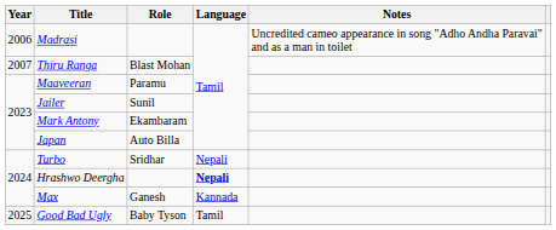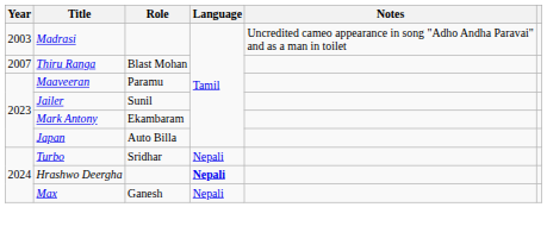Madrasi | Year: 2006 -> 2003
Max | Language: Kannada -> Nepali
- row: 2025 | Good Bad Ugly | Baby Tyson | Tamil
